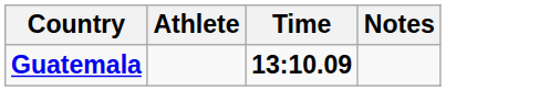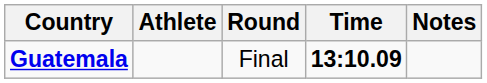+ column: Round | Final
